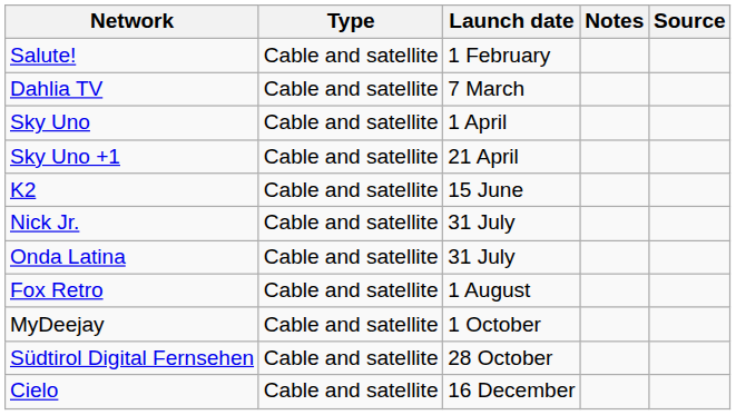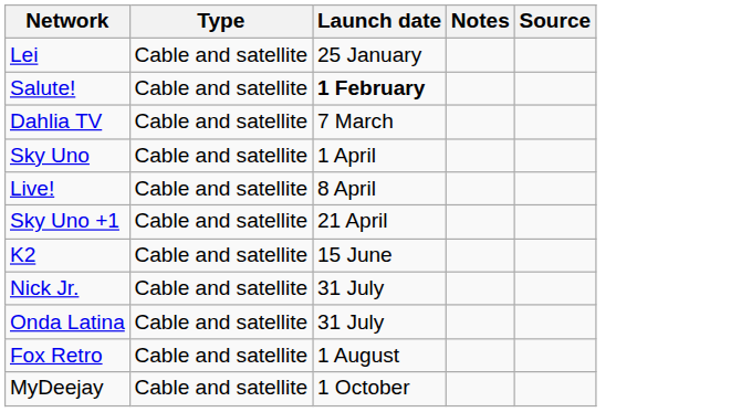+ row: Lei | Cable and satellite | 25 January
Salute! | Launch date: normal -> bold
+ row: Live! | Cable and satellite | 8 April
- row: Südtirol Digital Fernsehen | Cable and satellite | 28 October
- row: Cielo | Cable and satellite | 16 December
